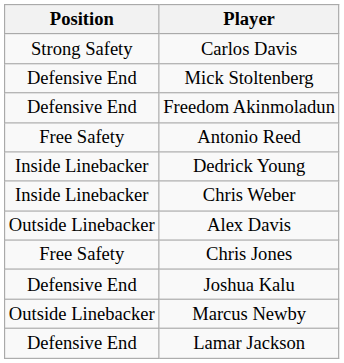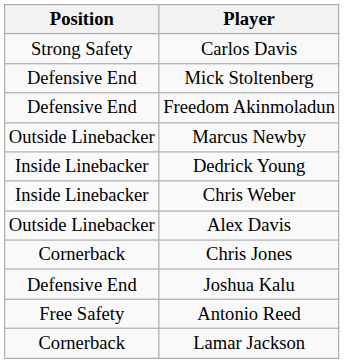rows swapped: Marcus Newby <-> Antonio Reed
Chris Jones | Position: Free Safety -> Cornerback
Lamar Jackson | Position: Defensive End -> Cornerback
